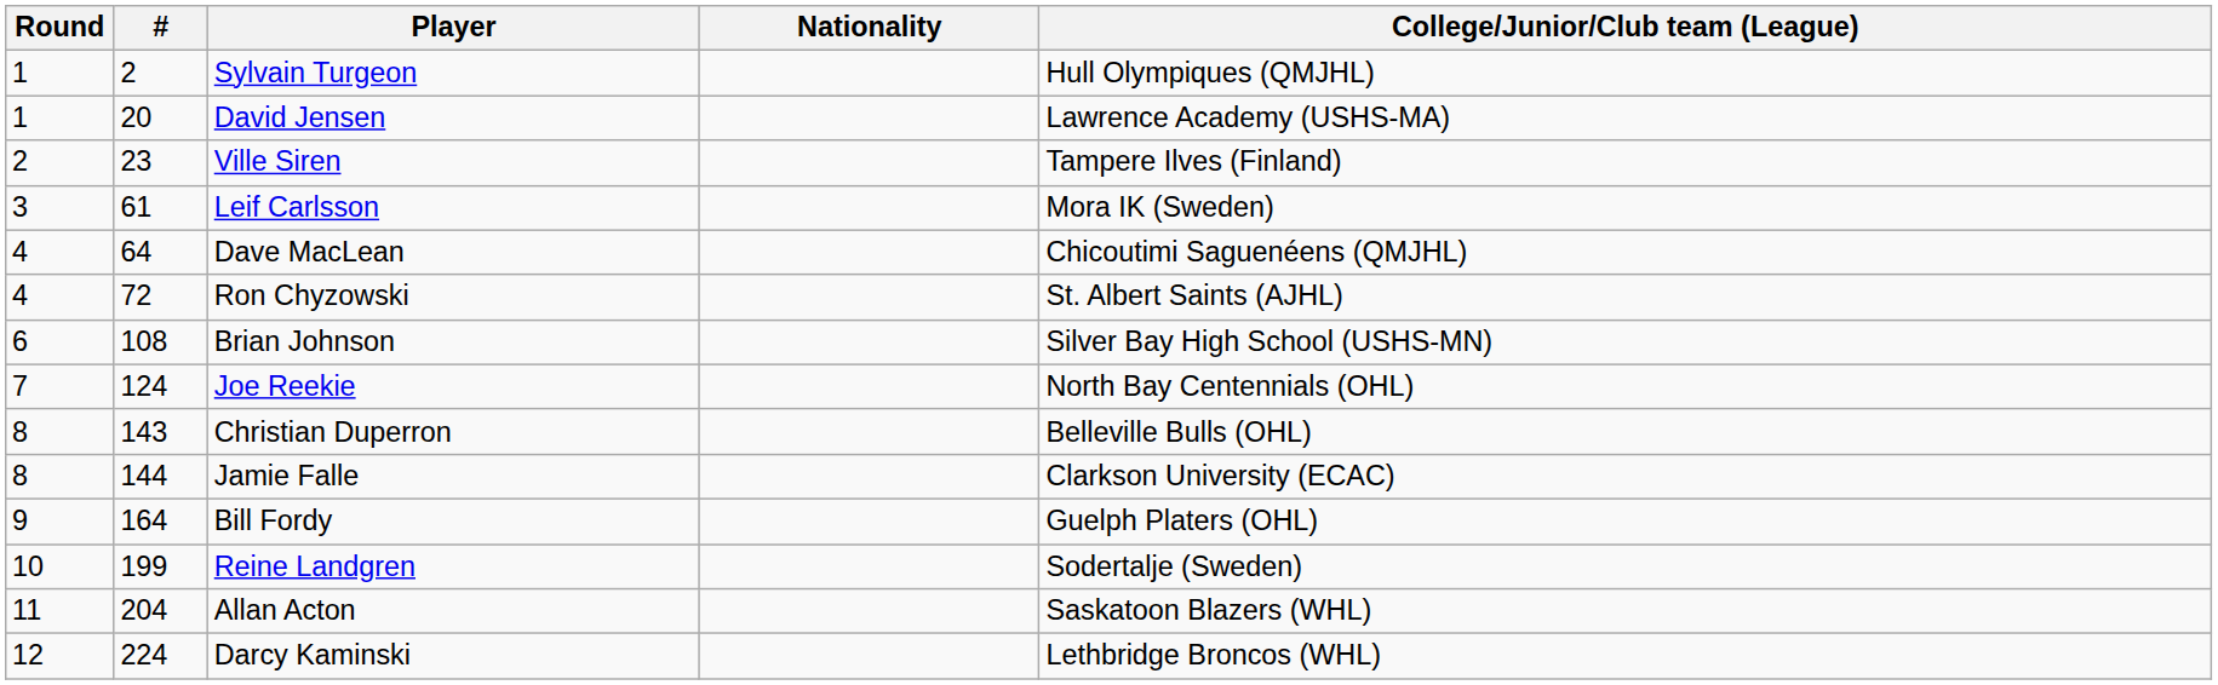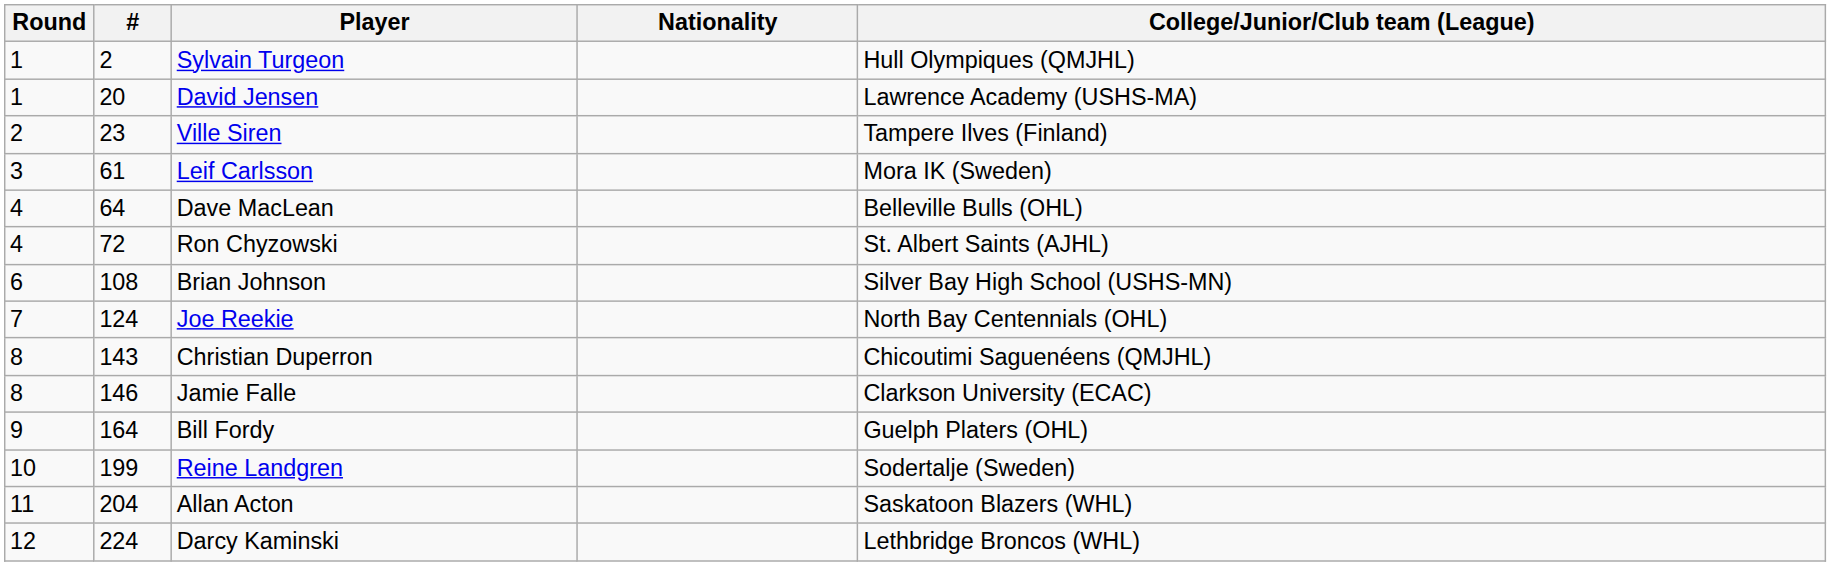Dave MacLean | College/Junior/Club team (League): Chicoutimi Saguenéens (QMJHL) -> Belleville Bulls (OHL)
Christian Duperron | College/Junior/Club team (League): Belleville Bulls (OHL) -> Chicoutimi Saguenéens (QMJHL)
Jamie Falle | #: 144 -> 146
